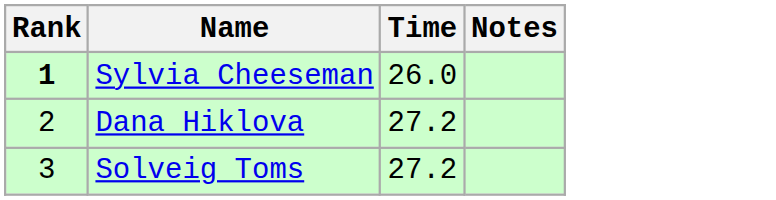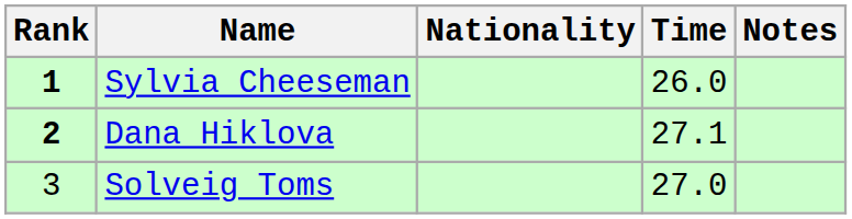+ column: Nationality
Dana Hiklova | Rank: normal -> bold
Dana Hiklova | Time: 27.2 -> 27.1
Solveig Toms | Time: 27.2 -> 27.0
